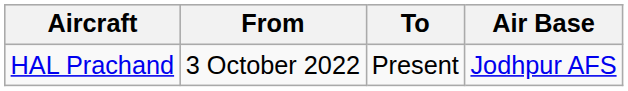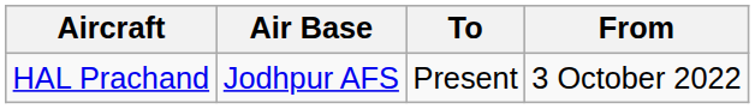columns swapped: From <-> Air Base
